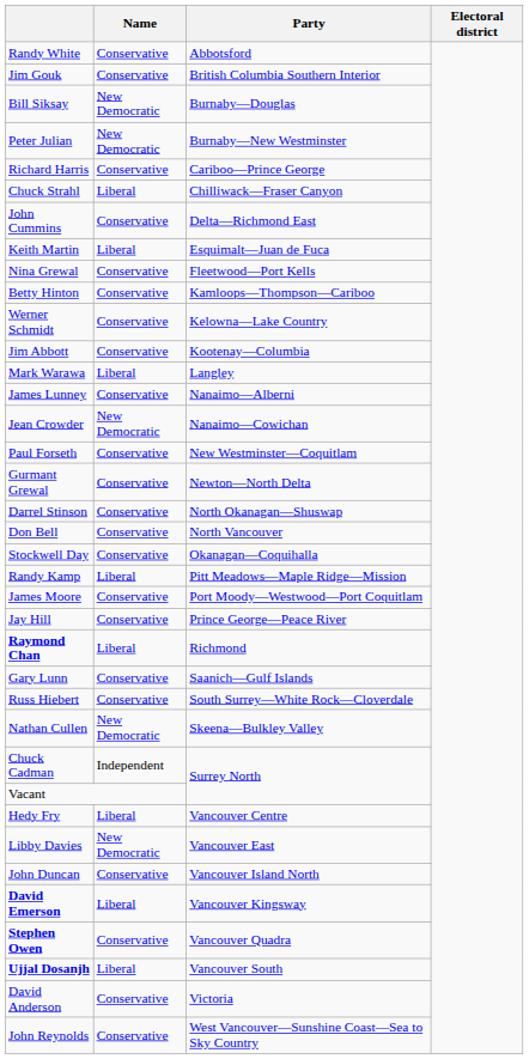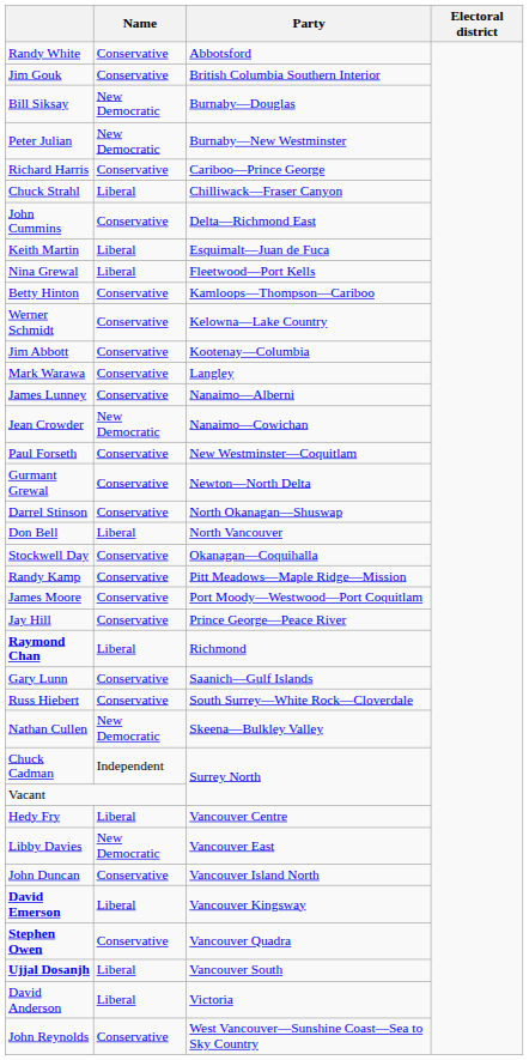Nina Grewal | Name: Conservative -> Liberal
Mark Warawa | Name: Liberal -> Conservative
Don Bell | Name: Conservative -> Liberal
Randy Kamp | Name: Liberal -> Conservative
David Anderson | Name: Conservative -> Liberal
